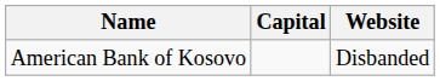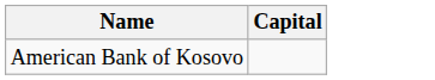- column: Website | Disbanded
